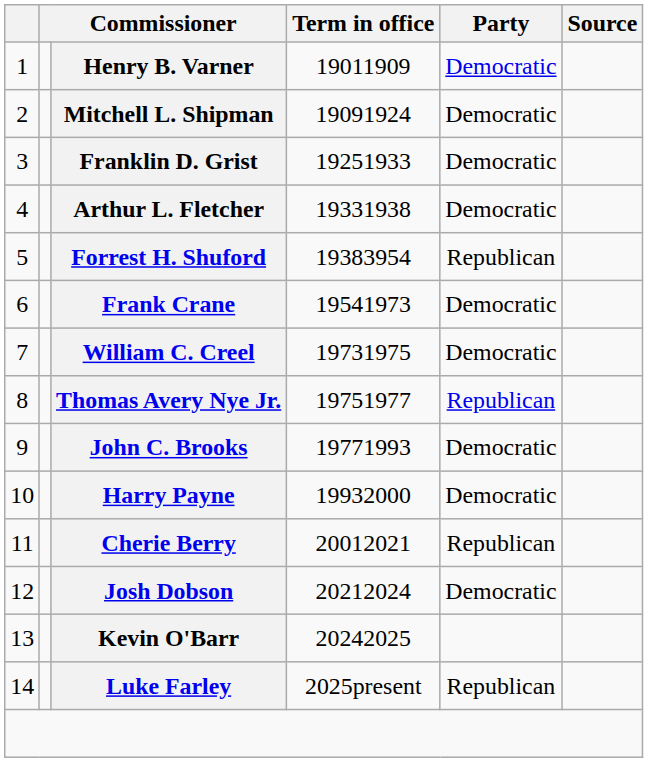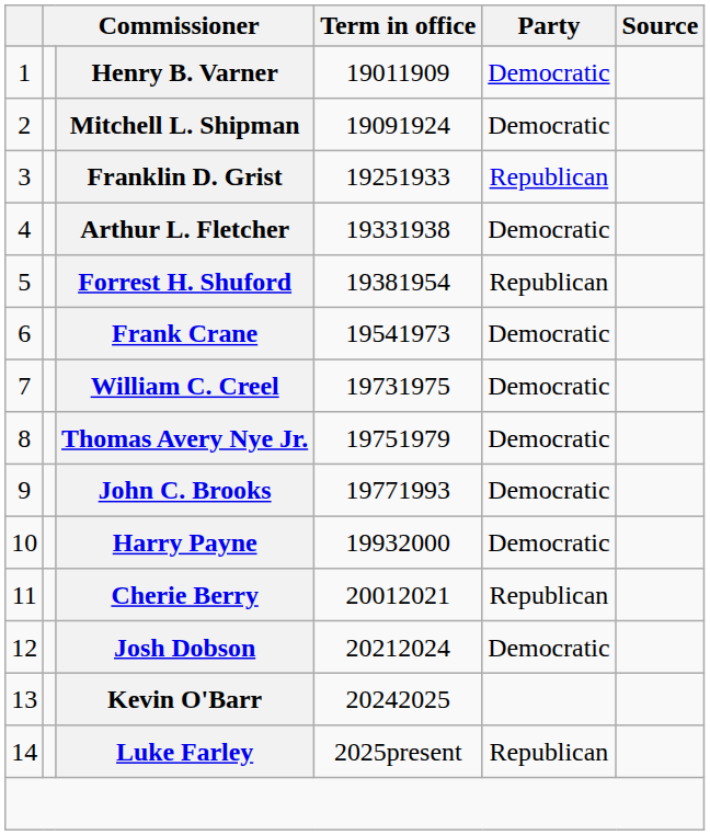Franklin D. Grist | Party: Democratic -> Republican
Forrest H. Shuford | Term in office: 19383954 -> 19381954
Thomas Avery Nye Jr. | Term in office: 19751977 -> 19751979
Thomas Avery Nye Jr. | Party: Republican -> Democratic
